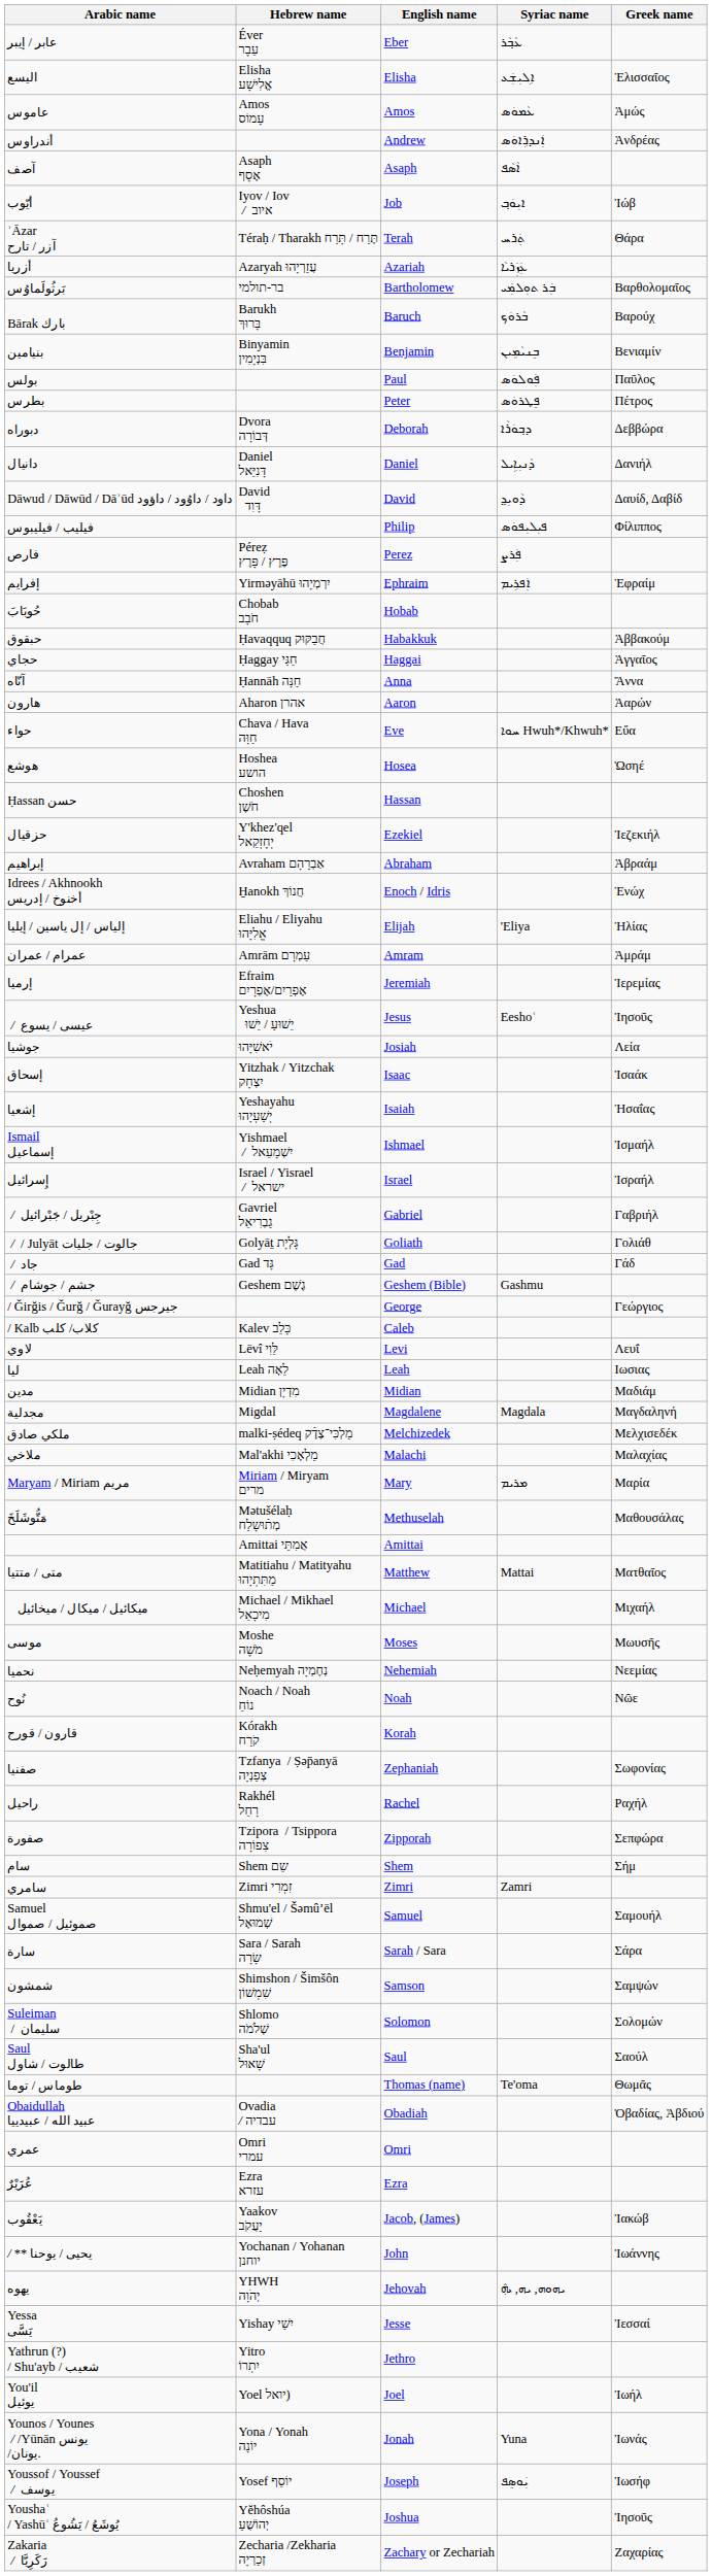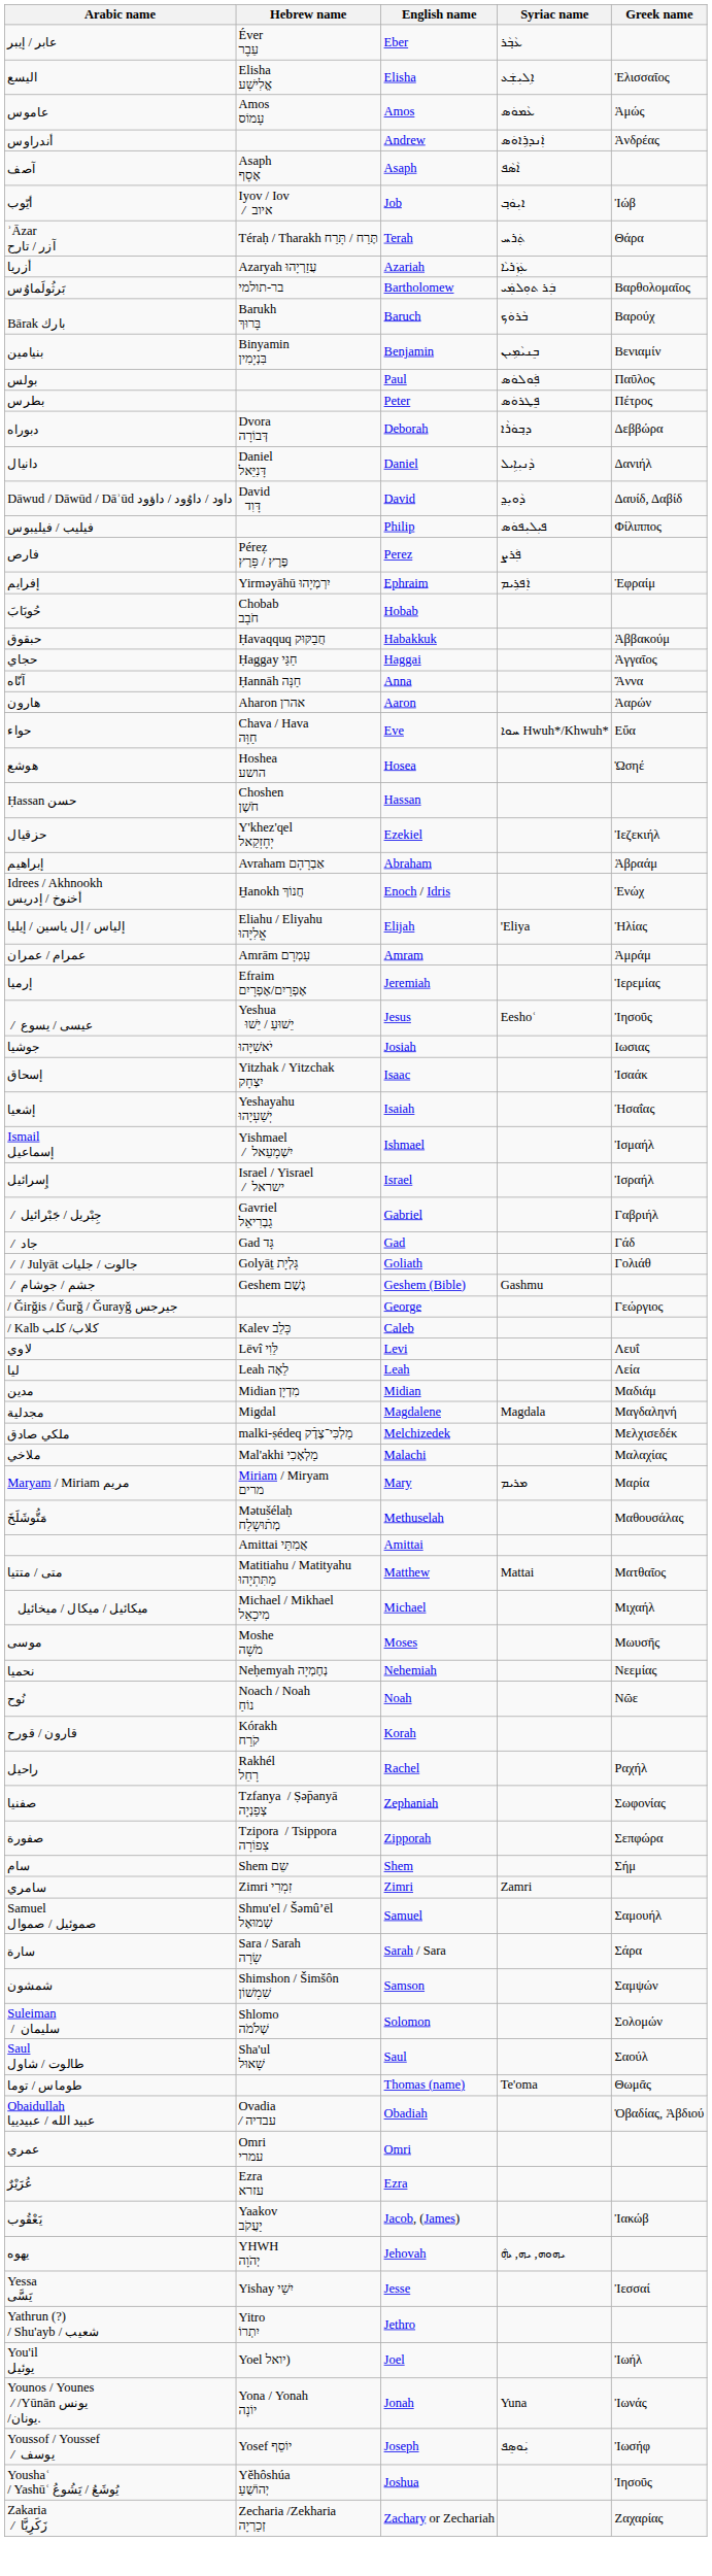جوشيا | Greek name: Λεία -> Ιωσιας
rows swapped: / جاد <-> / / Julyāt جالوت / جليات
ليا | Greek name: Ιωσιας -> Λεία
rows swapped: راحيل <-> صفنيا
- row: / ** يحيى / يوحنا | Yochanan / Yohanan יוחנן | John | Ἰωάννης
